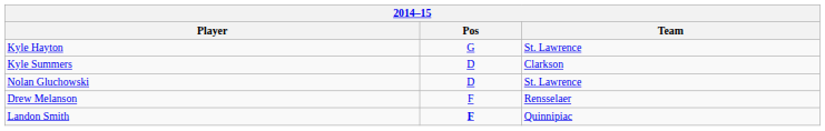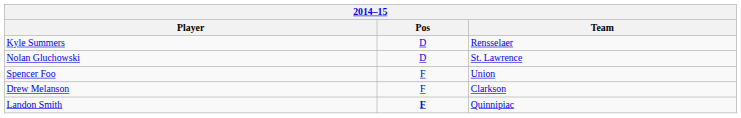- row: Kyle Hayton | G | St. Lawrence
Kyle Summers | Team: Clarkson -> Rensselaer
+ row: Spencer Foo | F | Union
Drew Melanson | Team: Rensselaer -> Clarkson
